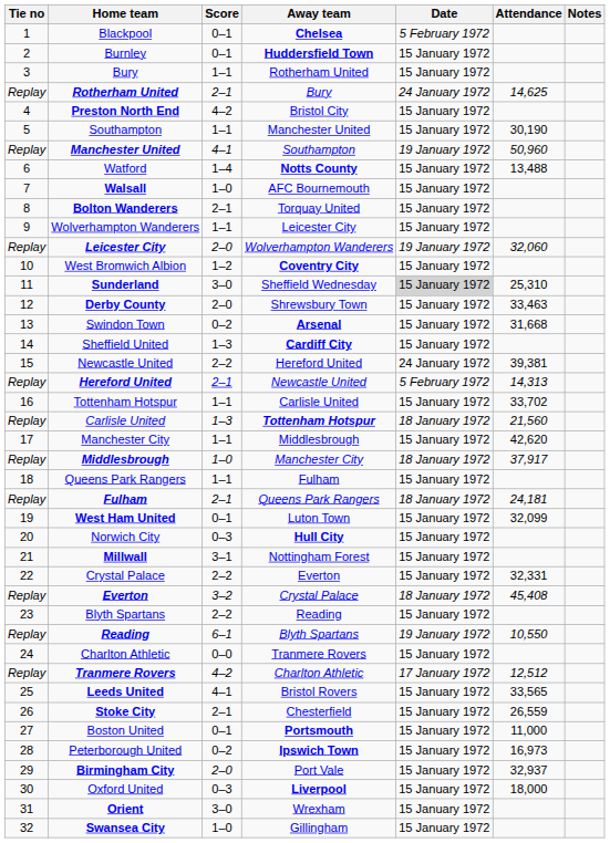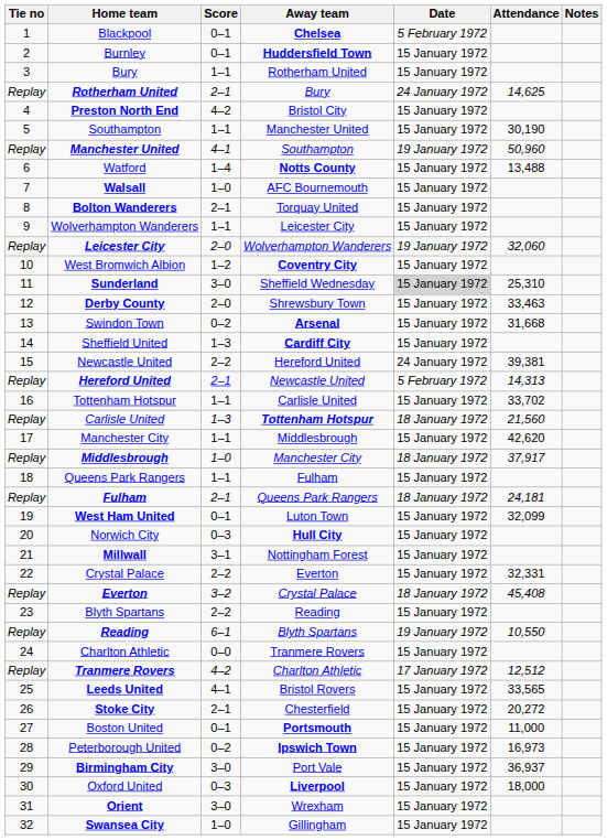Stoke City | Attendance: 26,559 -> 20,272
Birmingham City | Score: 2–0 -> 3–0
Birmingham City | Attendance: 32,937 -> 36,937
